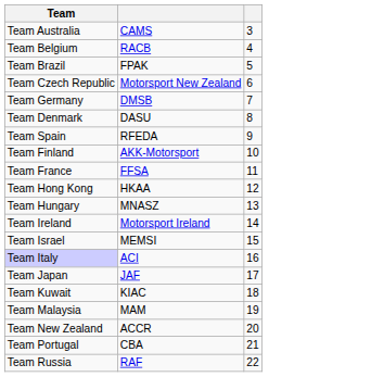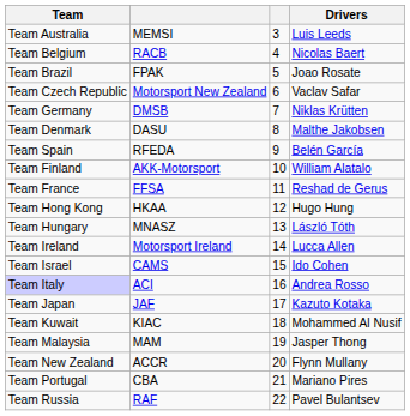+ column: Drivers | Luis Leeds | Nicolas Baert | Joao Rosate | Vaclav Safar | Niklas Krütten | Malthe Jakobsen | Belén García | William Alatalo | Reshad de Gerus | Hugo Hung | László Tóth | Lucca Allen | Ido Cohen | Andrea Rosso | Kazuto Kotaka | Mohammed Al Nusif | Jasper Thong | Flynn Mullany | Mariano Pires | Pavel Bulantsev
Team Australia | column 2: CAMS -> MEMSI
Team Israel | column 2: MEMSI -> CAMS
